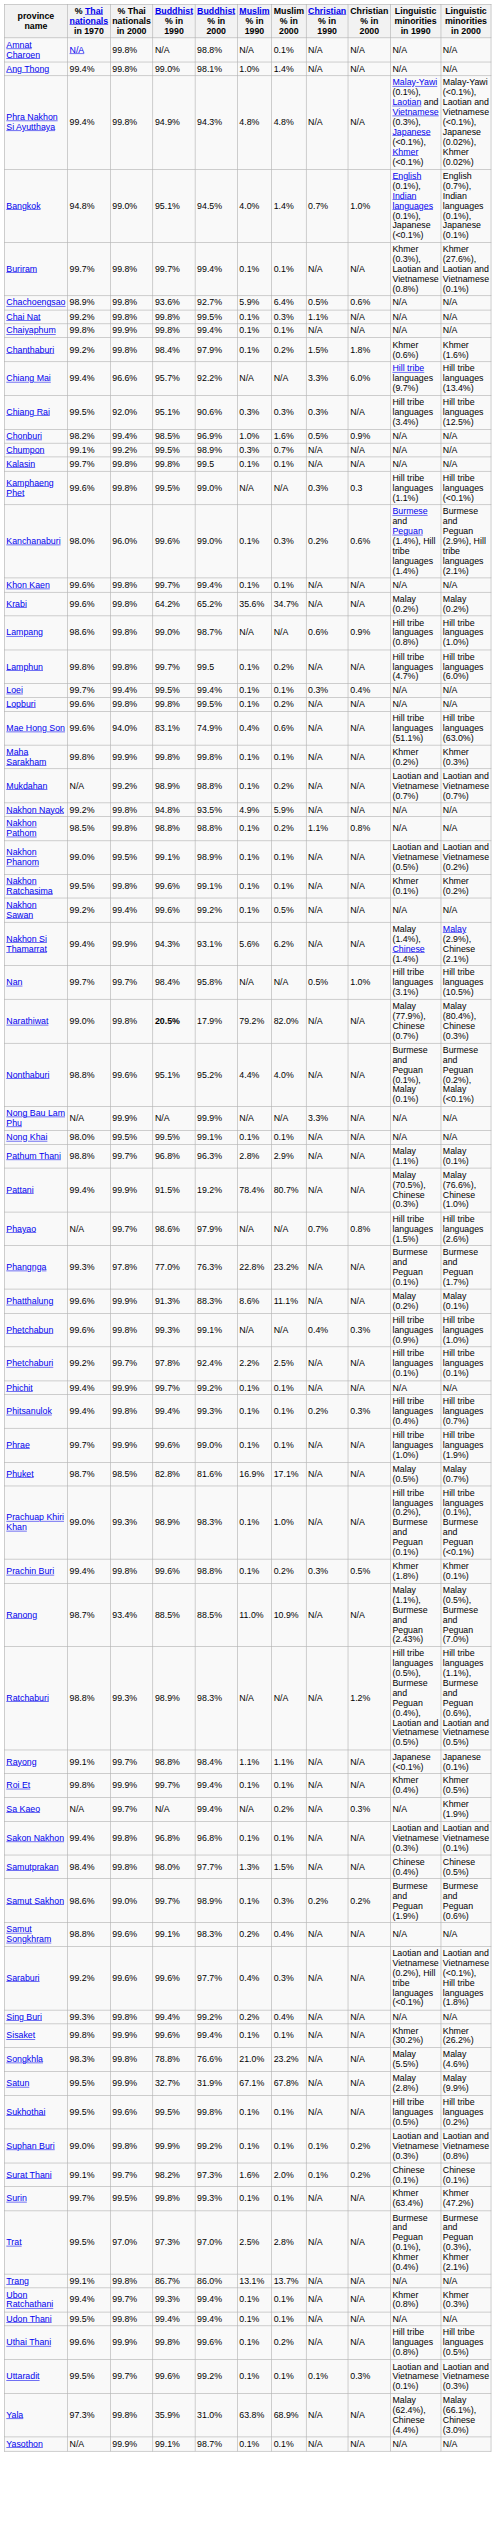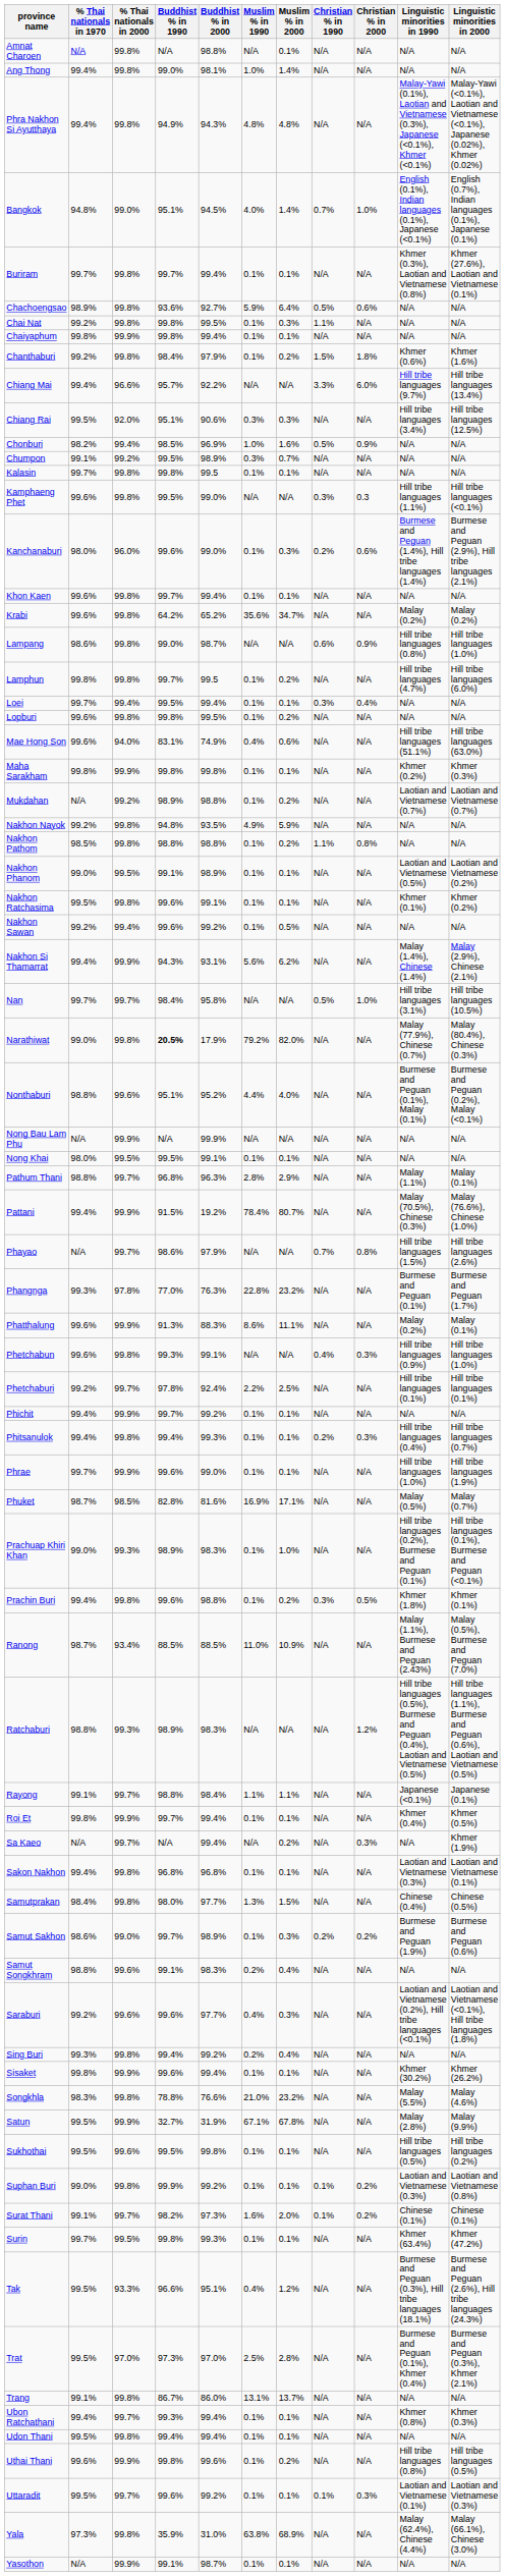Chiang Rai | Christian % in 1990: 0.3% -> N/A
Nong Bau Lam Phu | Christian % in 1990: 3.3% -> N/A
+ row: Tak | 99.5% | 93.3% | 96.6% | 95.1% | 0.4% | 1.2% | N/A | N/A | Burmese and Peguan (0.3%), Hill tribe languages (18.1%) | Burmese and Peguan (2.6%), Hill tribe languages (24.3%)
